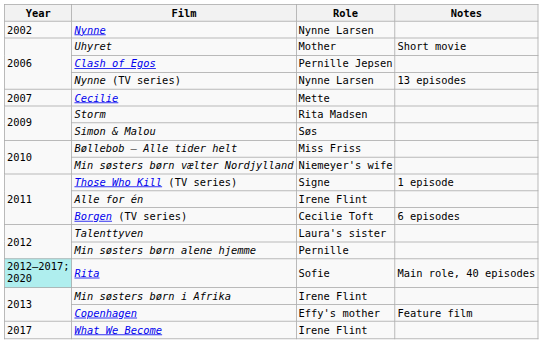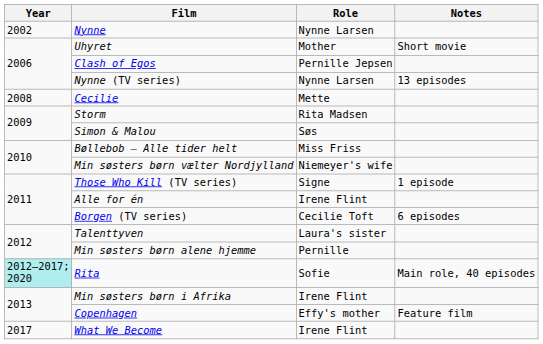Cecilie | Year: 2007 -> 2008
